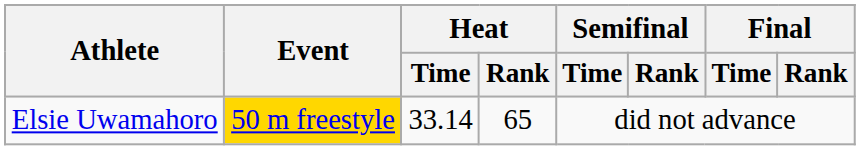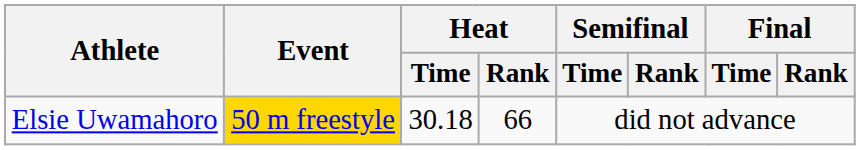Elsie Uwamahoro | Heat / Time: 33.14 -> 30.18
Elsie Uwamahoro | Heat / Rank: 65 -> 66
